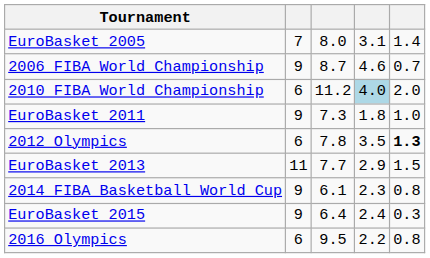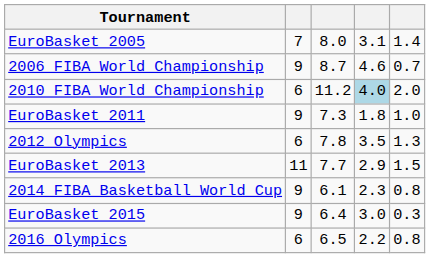2012 Olympics | column 5: bold -> normal
EuroBasket 2015 | column 4: 2.4 -> 3.0
2016 Olympics | column 3: 9.5 -> 6.5
